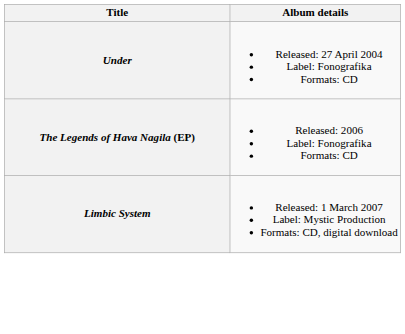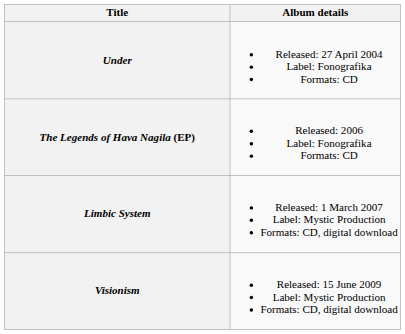+ row: Visionism | Released: 15 June 2009 Label: Mystic Production Formats: CD, digital download
